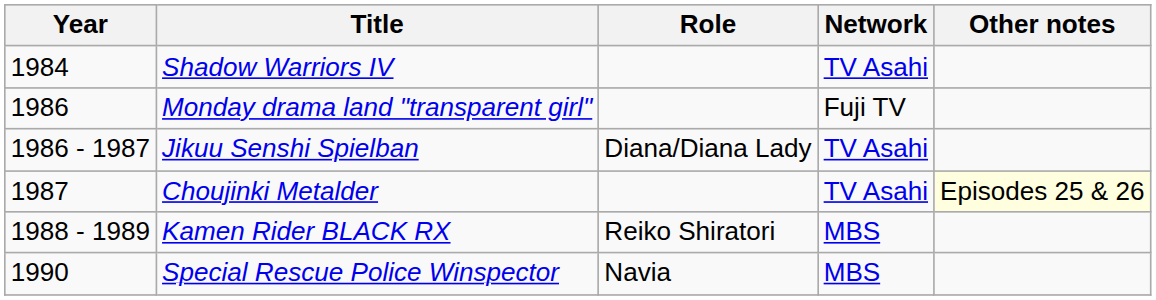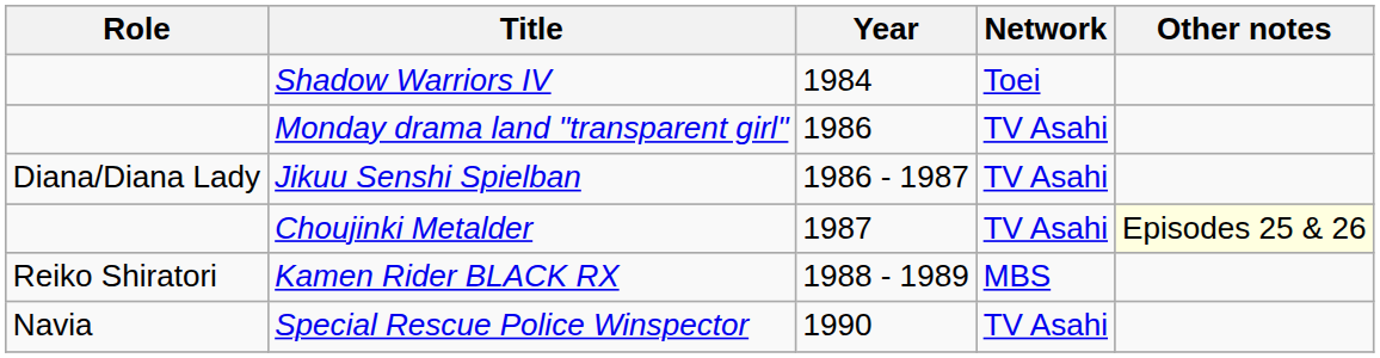columns swapped: Year <-> Role
Shadow Warriors IV | Network: TV Asahi -> Toei
Monday drama land "transparent girl" | Network: Fuji TV -> TV Asahi
Special Rescue Police Winspector | Network: MBS -> TV Asahi
